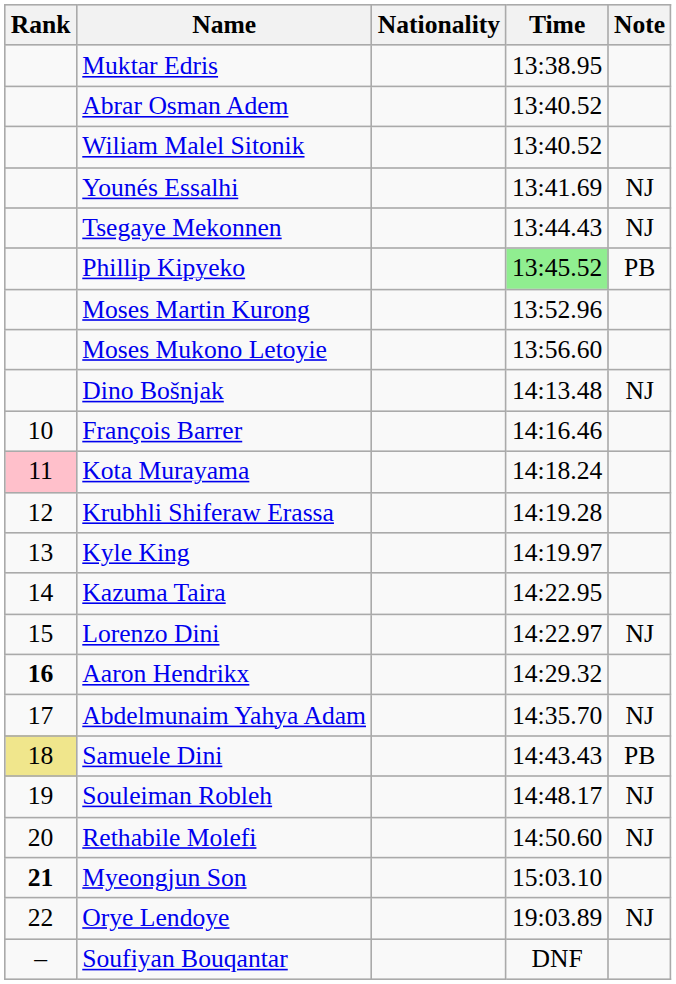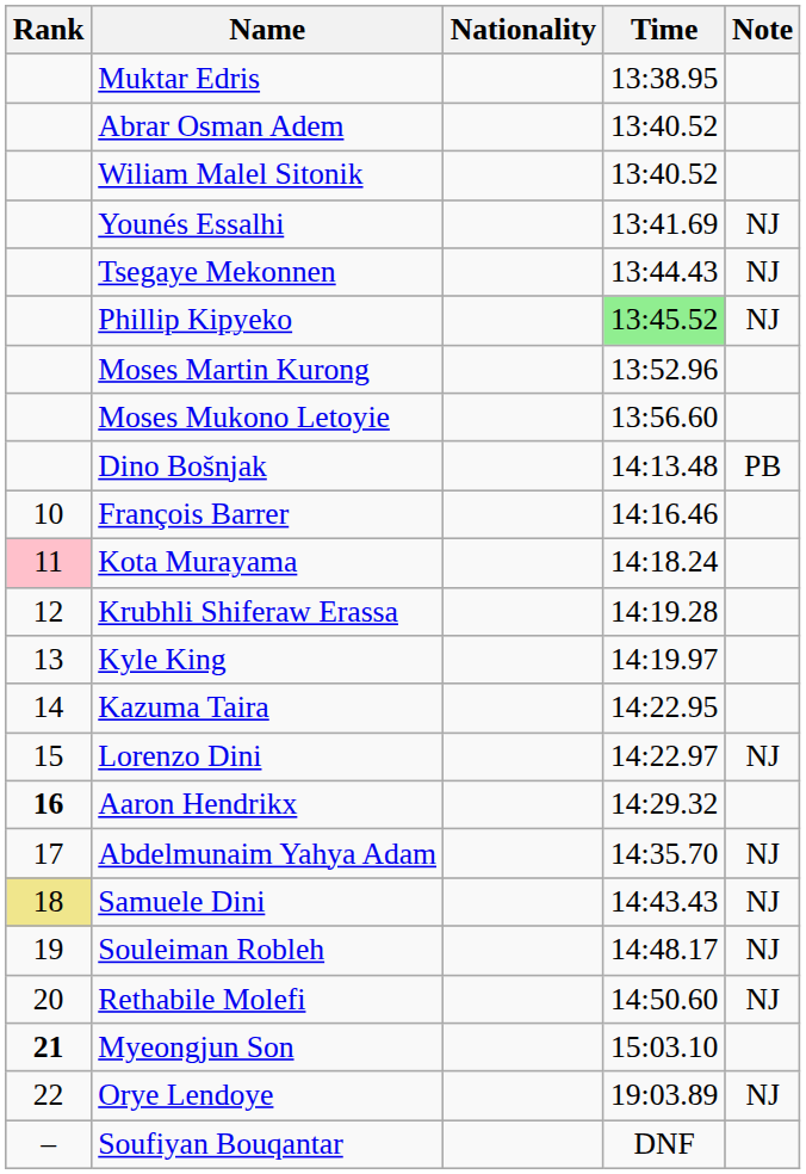Phillip Kipyeko | Note: PB -> NJ
Dino Bošnjak | Note: NJ -> PB
Samuele Dini | Note: PB -> NJ
